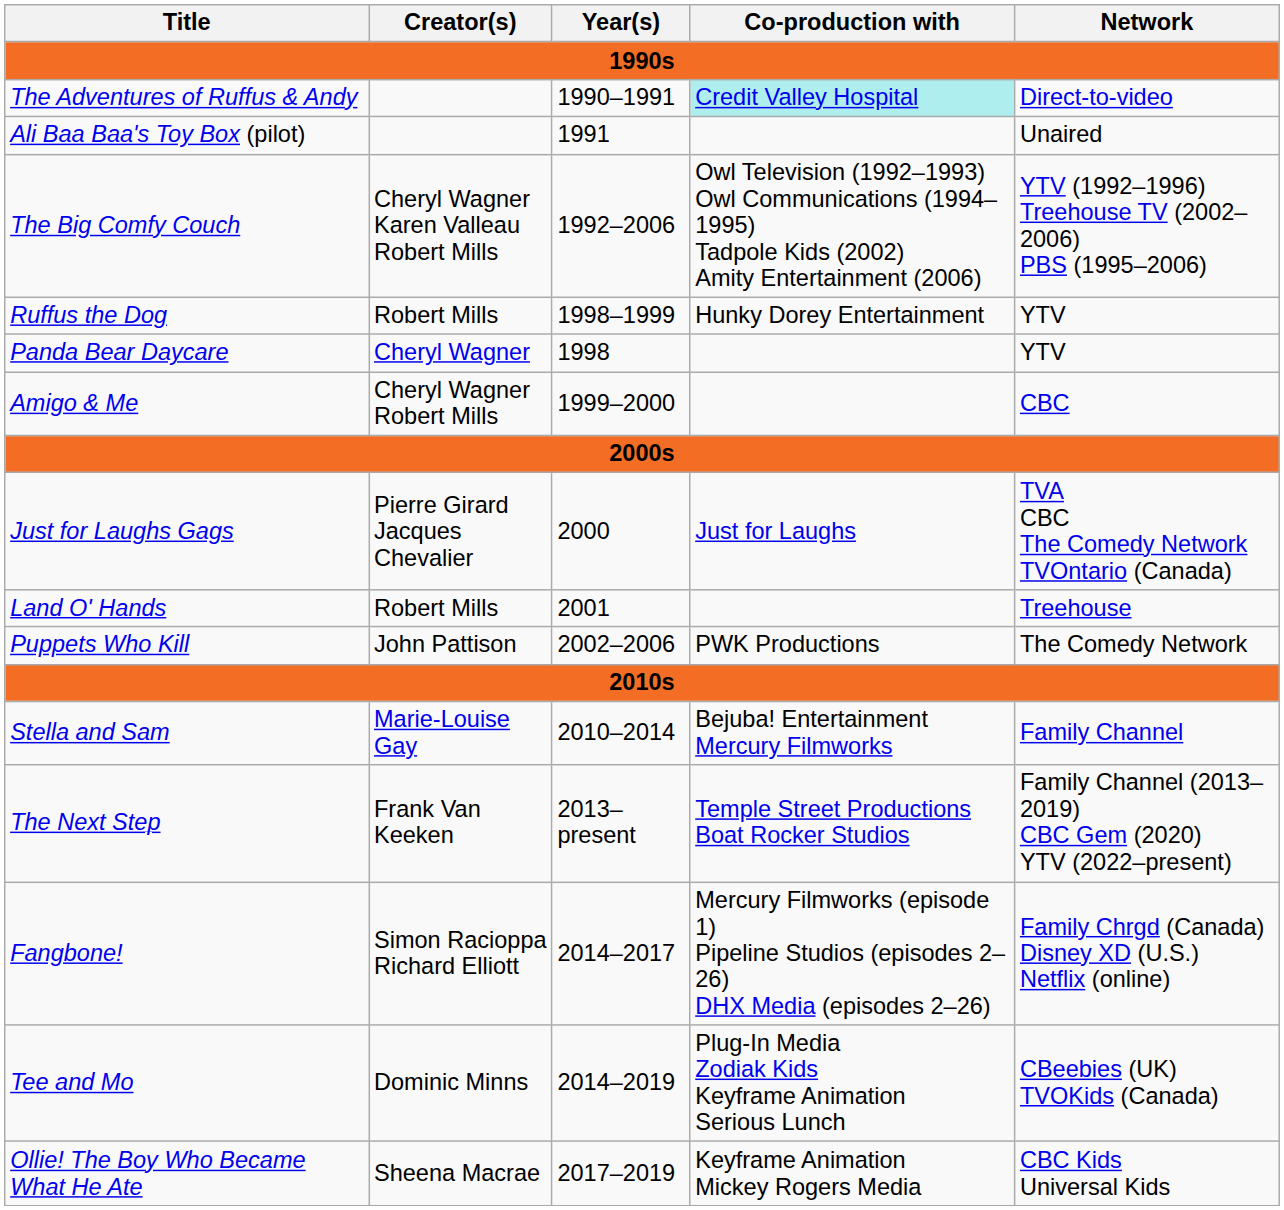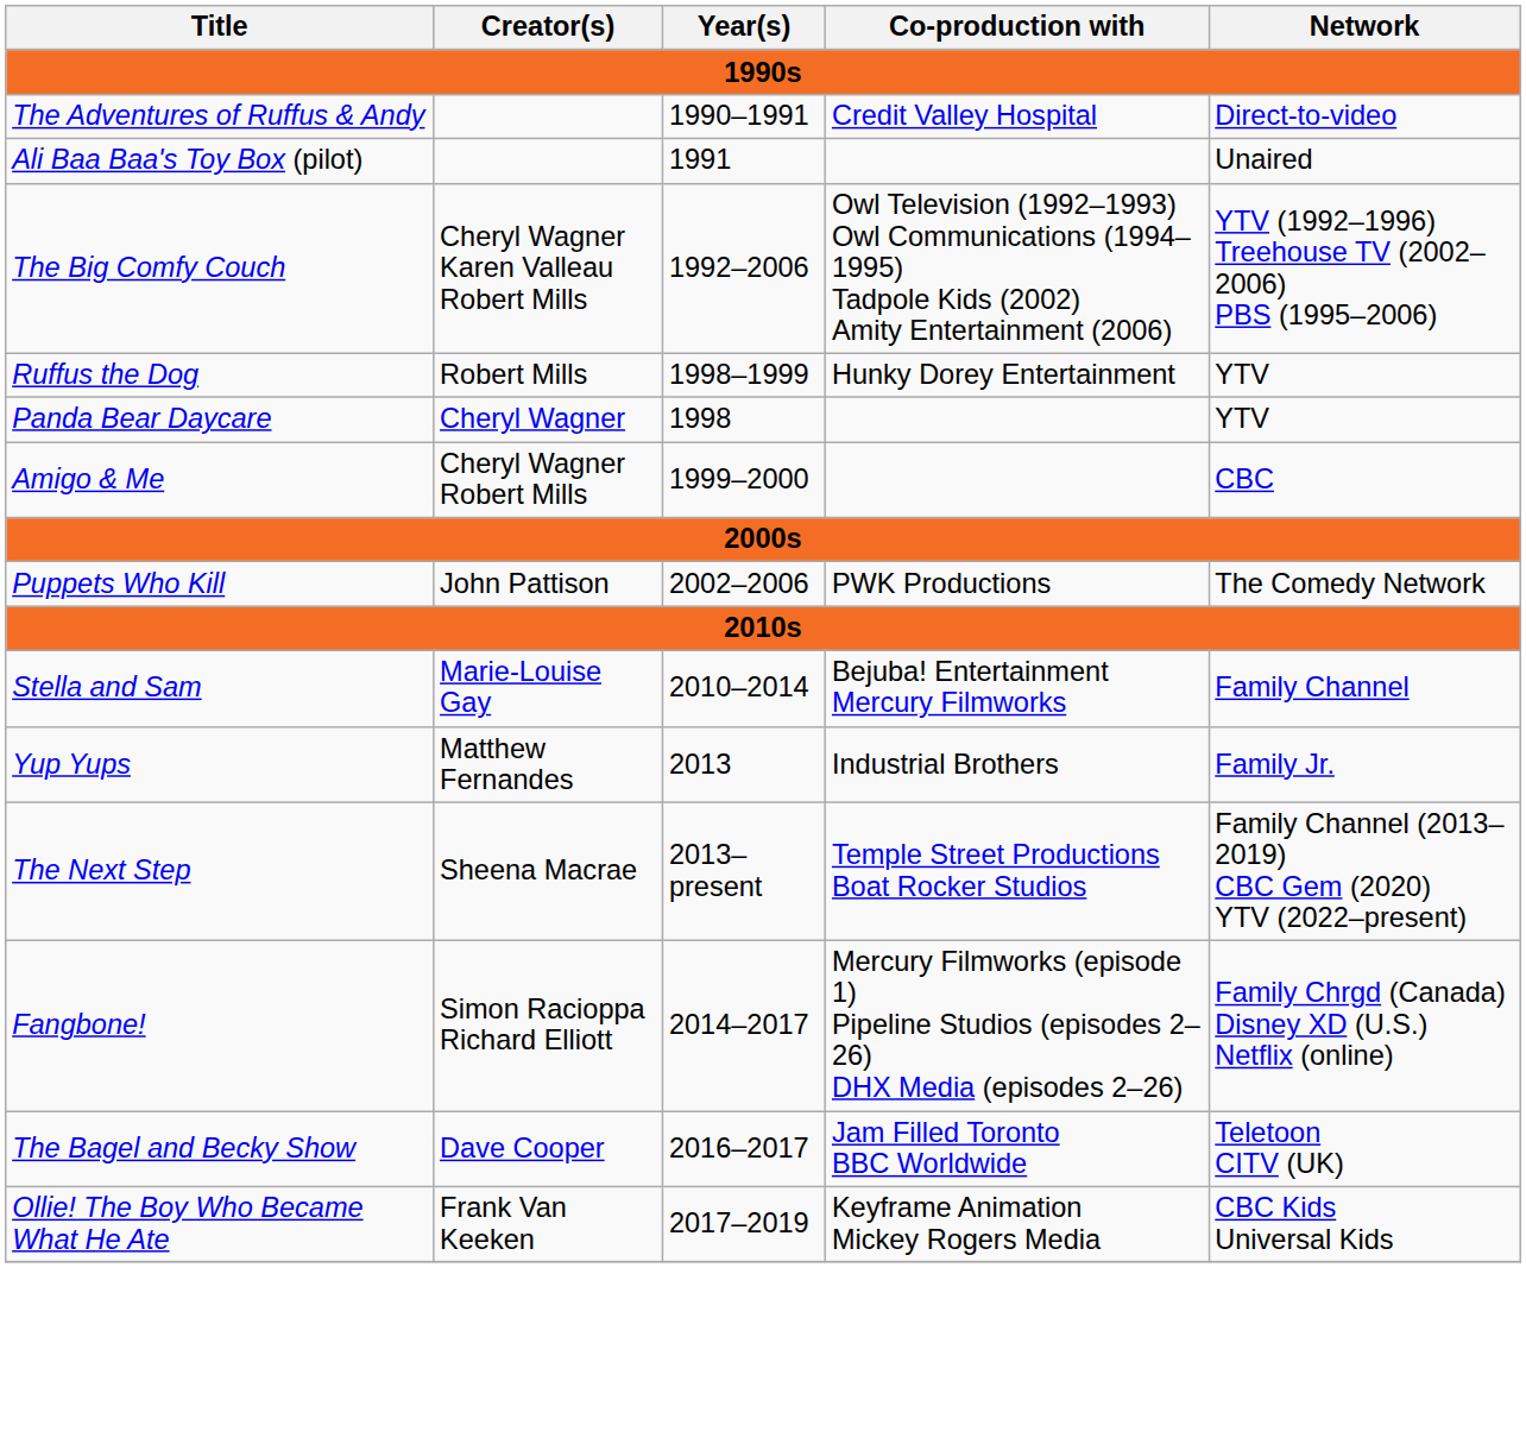The Adventures of Ruffus & Andy | Co-production with: paleturquoise background -> no background
- row: Just for Laughs Gags | Pierre Girard Jacques Chevalier | 2000 | Just for Laughs | TVA CBC The Comedy Network TVOntario (Canada)
- row: Land O' Hands | Robert Mills | 2001 | Treehouse
+ row: Yup Yups | Matthew Fernandes | 2013 | Industrial Brothers | Family Jr.
The Next Step | Creator(s): Frank Van Keeken -> Sheena Macrae
- row: Tee and Mo | Dominic Minns | 2014–2019 | Plug-In Media Zodiak Kids Keyframe Animation Serious Lunch | CBeebies (UK) TVOKids (Canada)
+ row: The Bagel and Becky Show | Dave Cooper | 2016–2017 | Jam Filled Toronto BBC Worldwide | Teletoon CITV (UK)
Ollie! The Boy Who Became What He Ate | Creator(s): Sheena Macrae -> Frank Van Keeken
